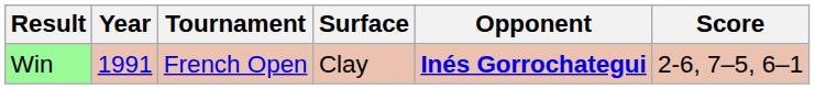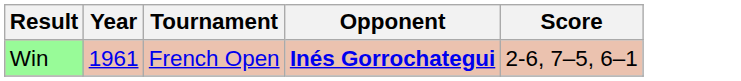- column: Surface | Clay
Win | Year: 1991 -> 1961
